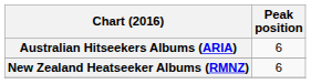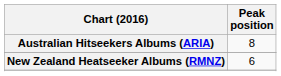Australian Hitseekers Albums (ARIA) | Peak position: 6 -> 8
